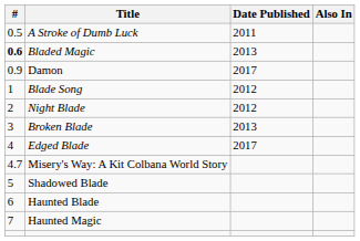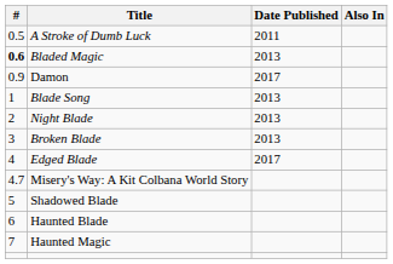Blade Song | Date Published: 2012 -> 2013
Night Blade | Date Published: 2012 -> 2013
